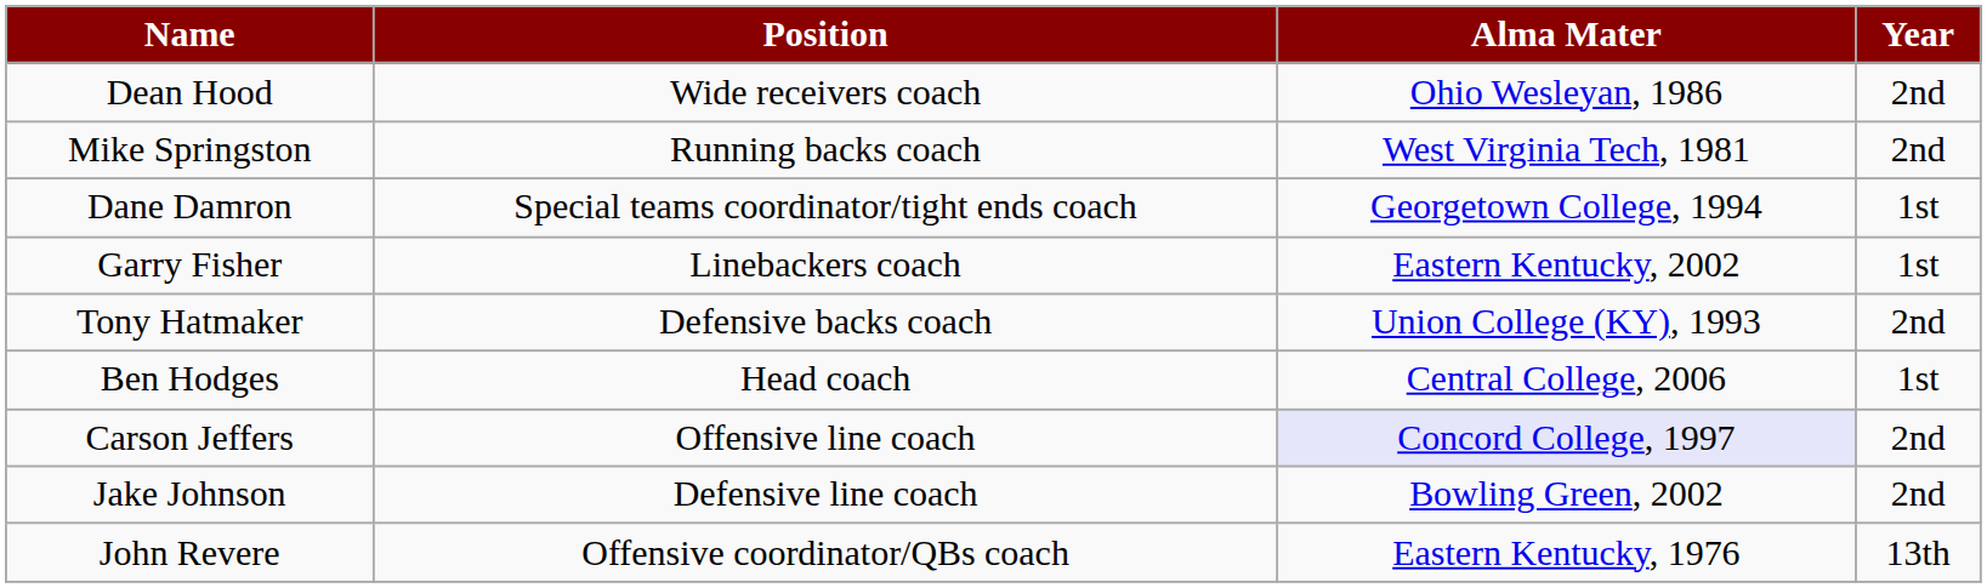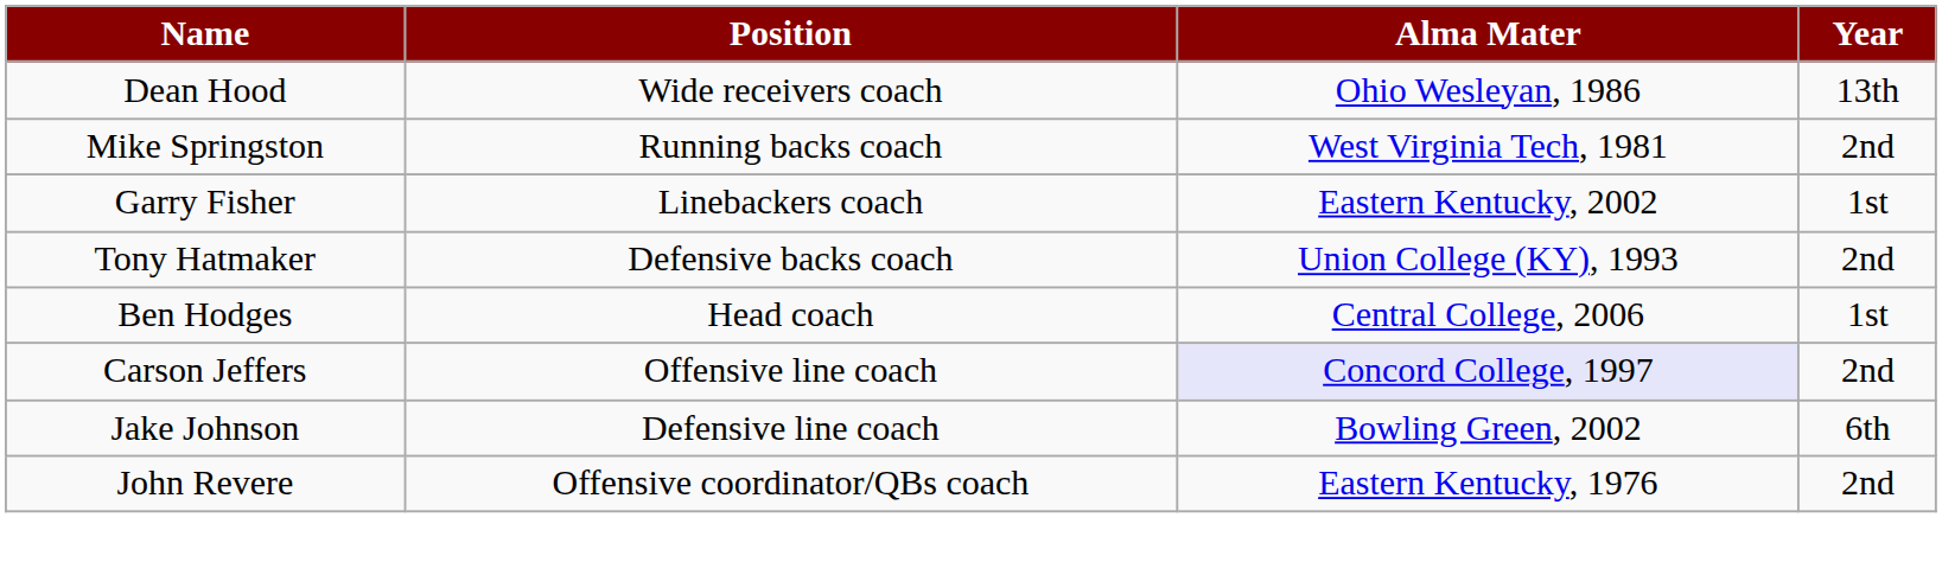Dean Hood | Year: 2nd -> 13th
- row: Dane Damron | Special teams coordinator/tight ends coach | Georgetown College, 1994 | 1st
Jake Johnson | Year: 2nd -> 6th
John Revere | Year: 13th -> 2nd
